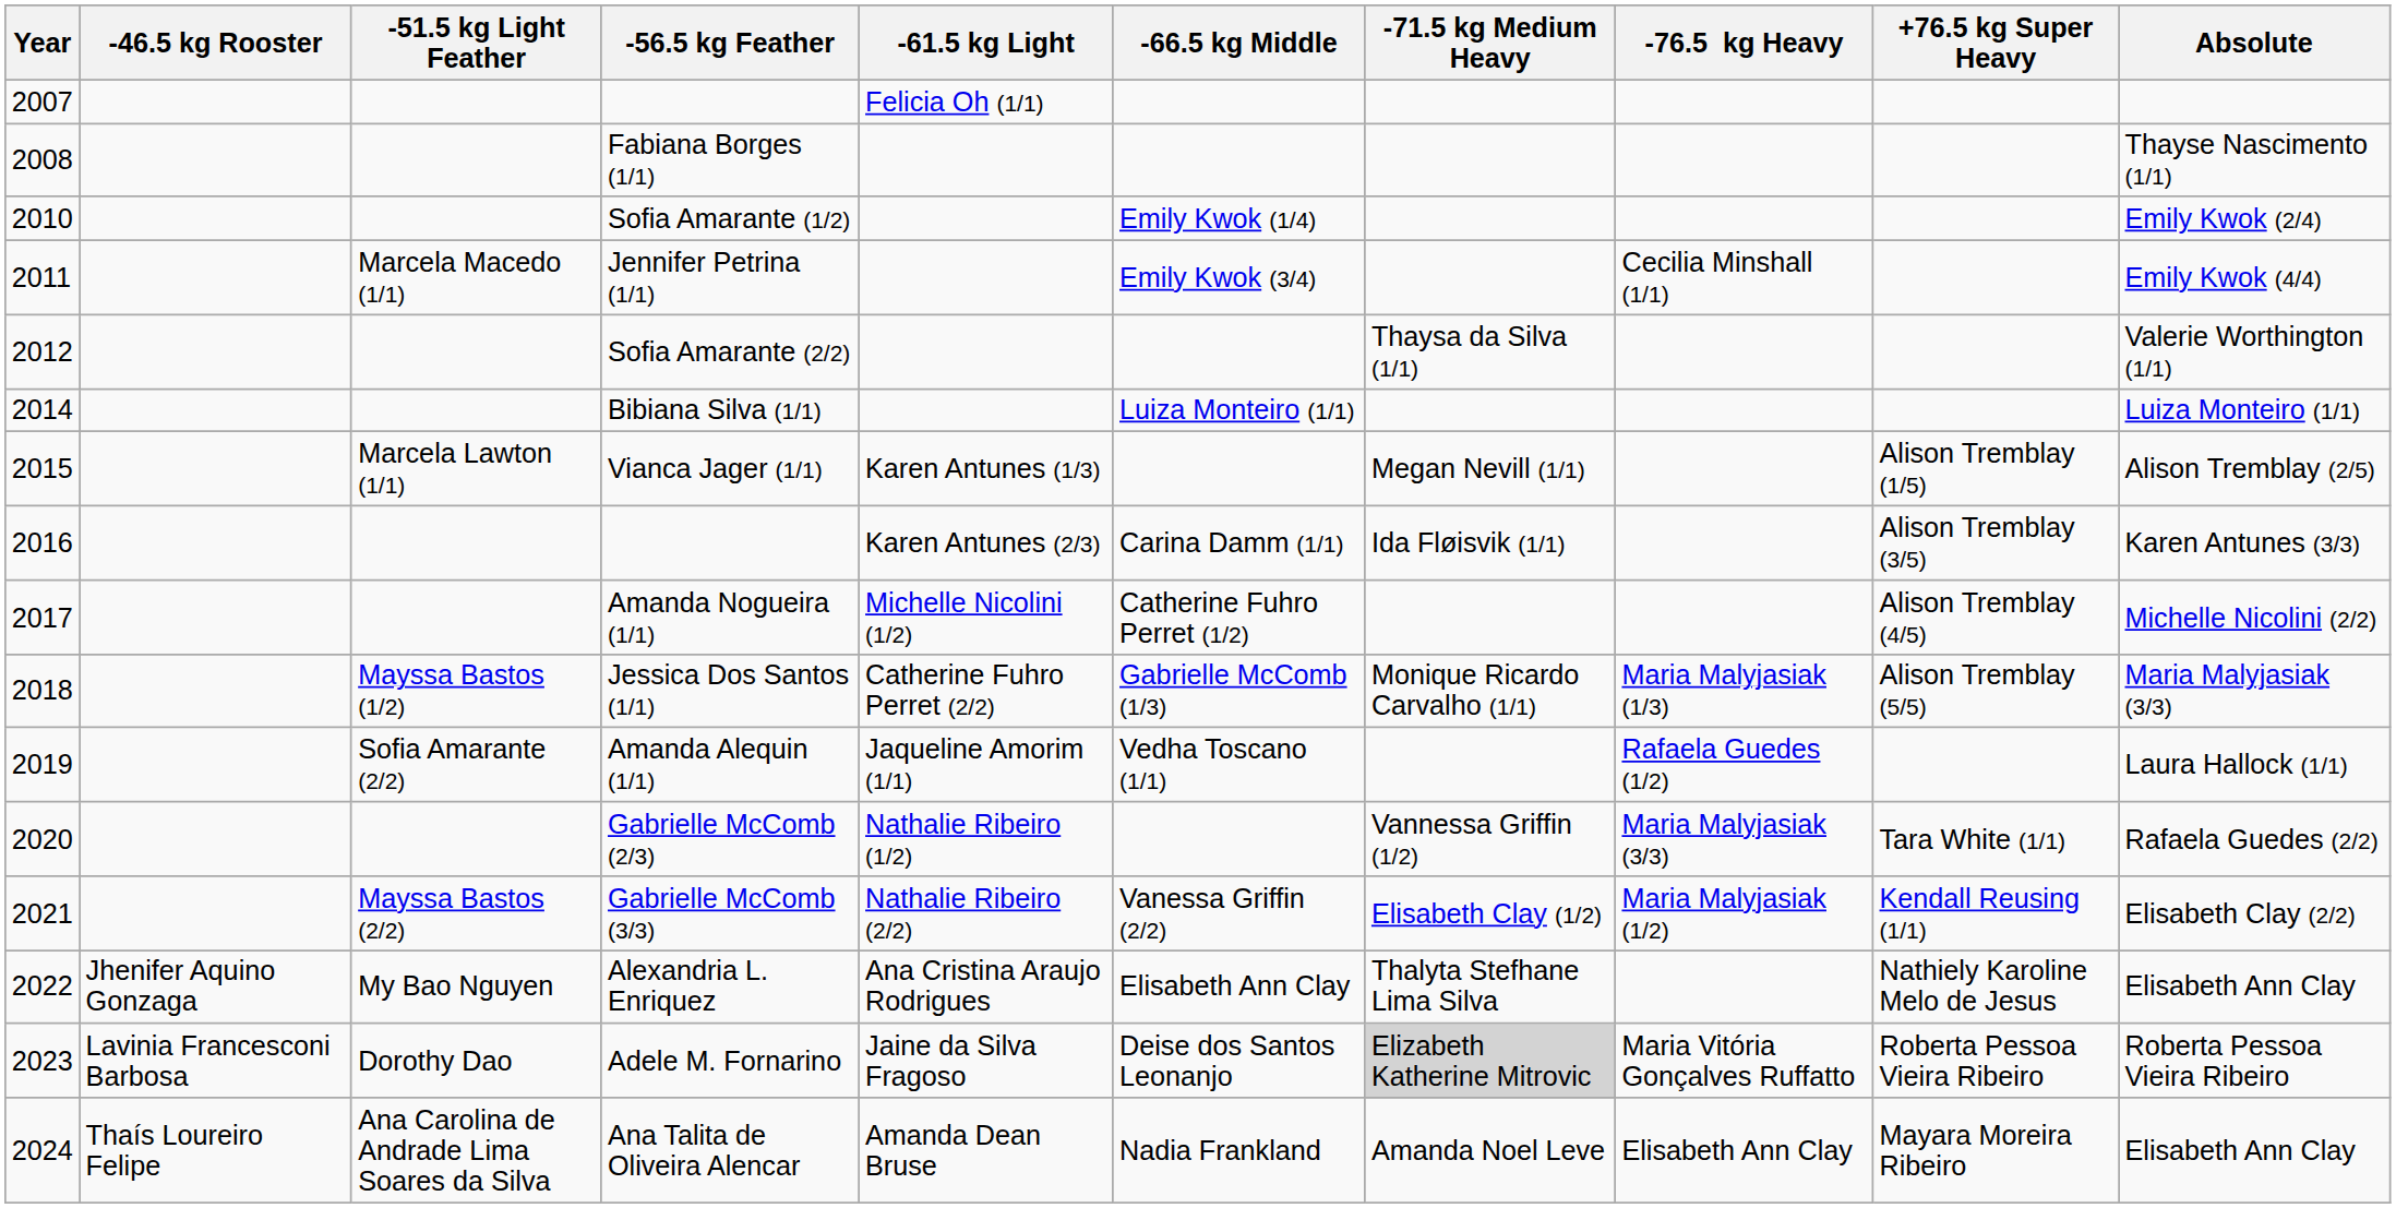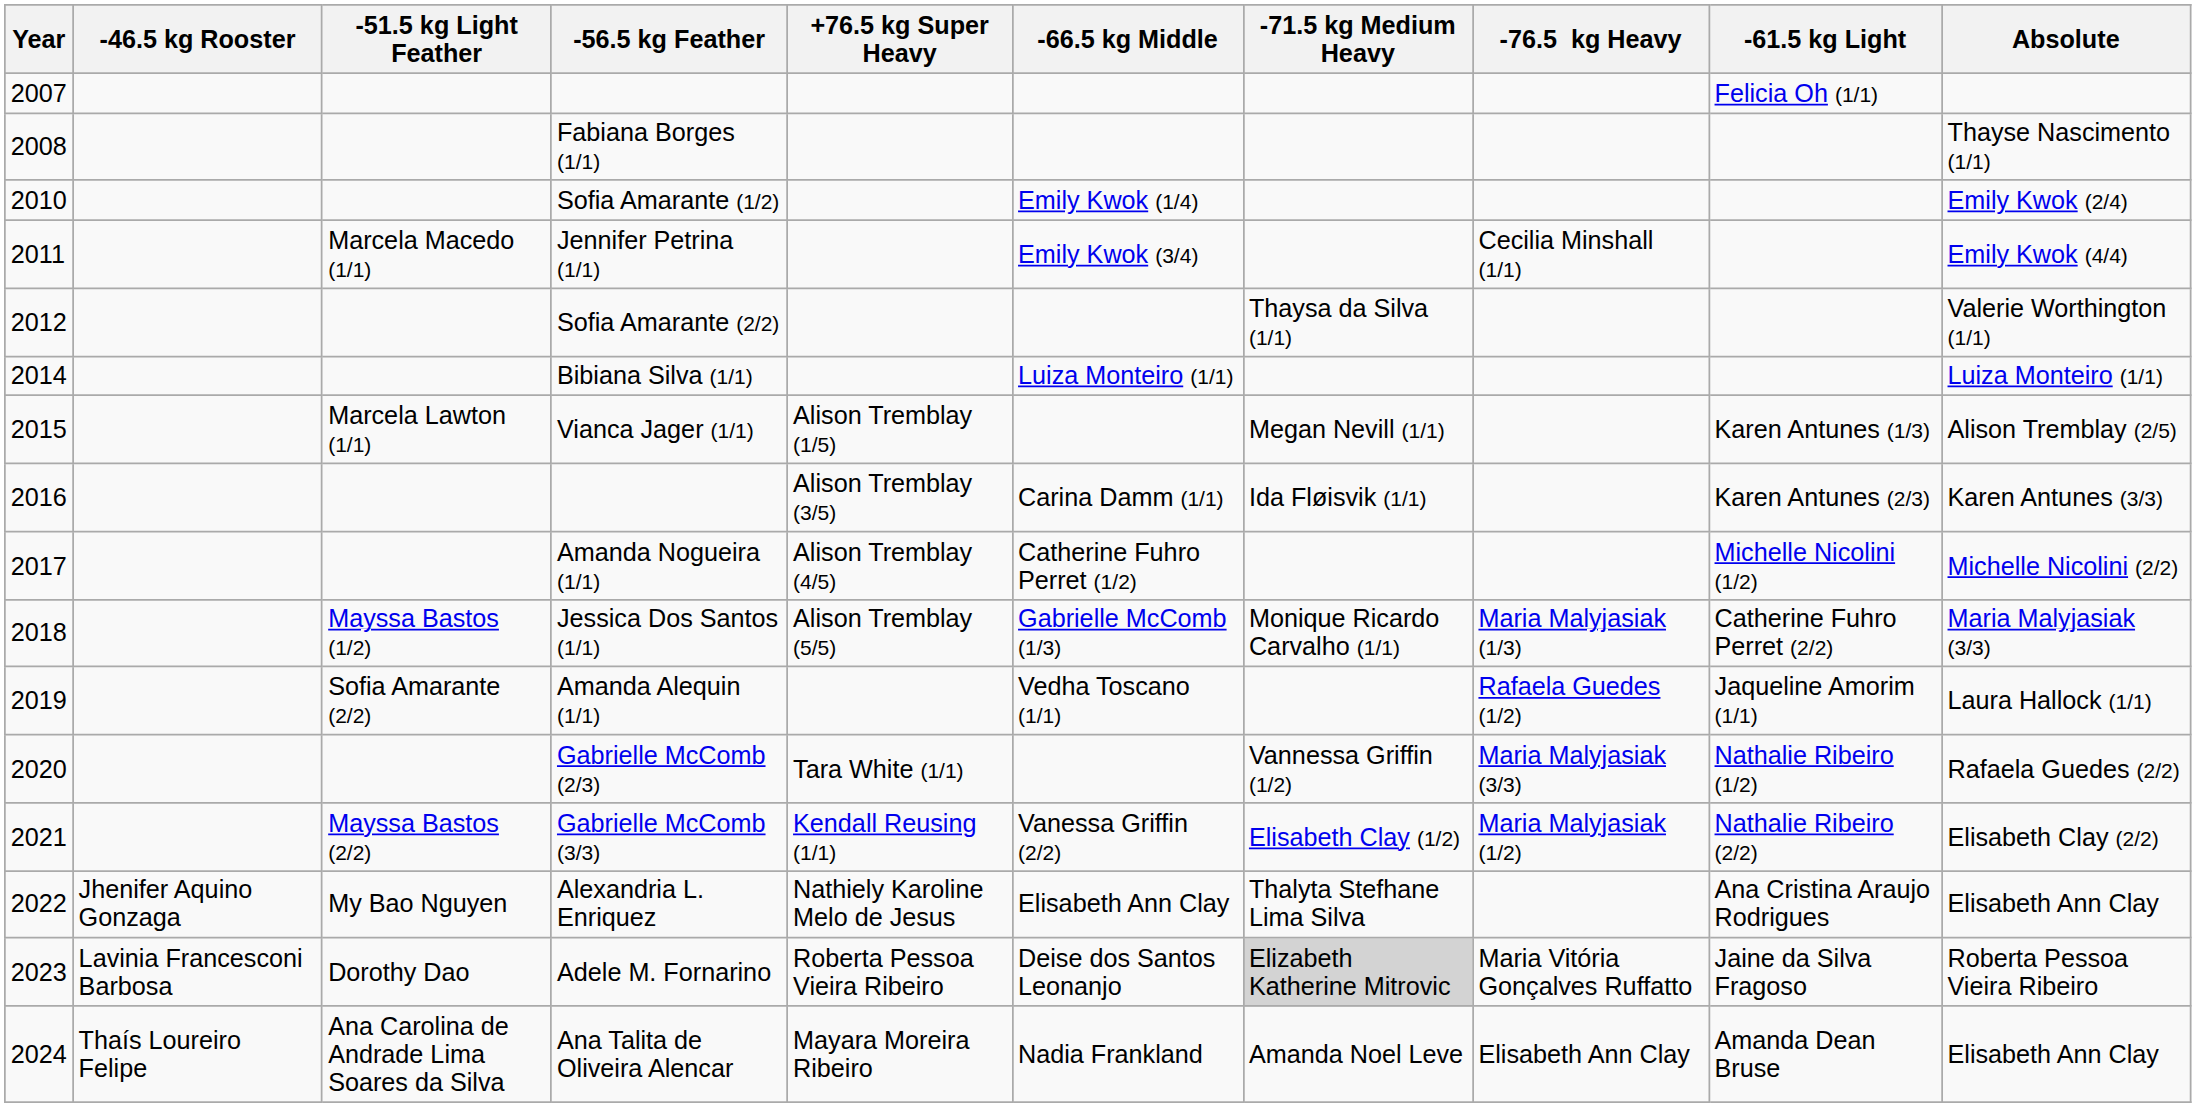columns swapped: -61.5 kg Light <-> +76.5 kg Super Heavy
